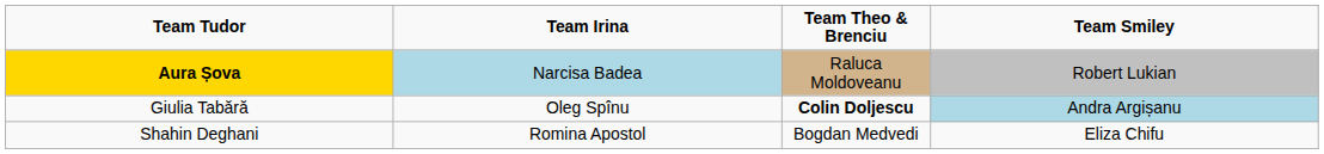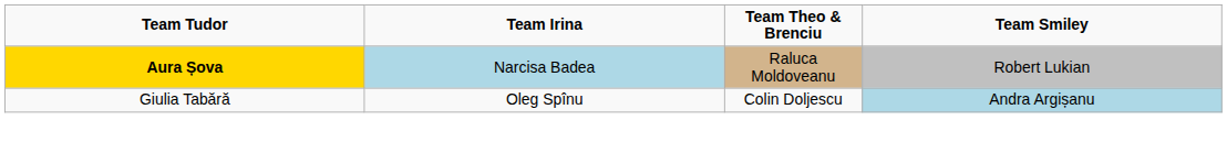Giulia Tabără | Team Theo & Brenciu: bold -> normal
- row: Shahin Deghani | Romina Apostol | Bogdan Medvedi | Eliza Chifu
